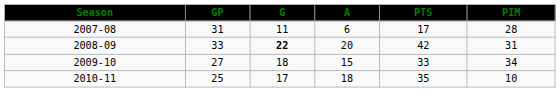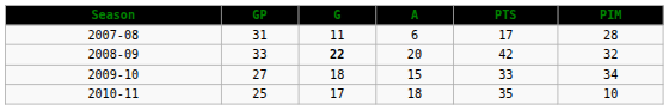2008-09 | PIM: 31 -> 32
